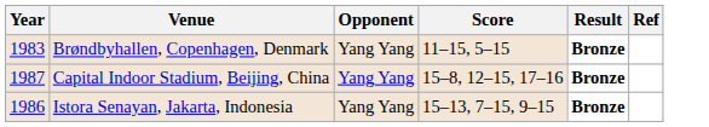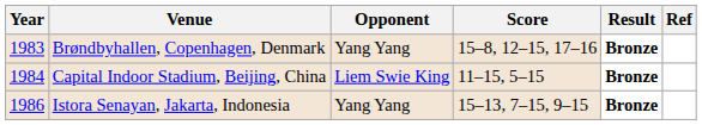Brøndbyhallen, Copenhagen, Denmark | Score: 11–15, 5–15 -> 15–8, 12–15, 17–16
Capital Indoor Stadium, Beijing, China | Year: 1987 -> 1984
Capital Indoor Stadium, Beijing, China | Opponent: Yang Yang -> Liem Swie King
Capital Indoor Stadium, Beijing, China | Score: 15–8, 12–15, 17–16 -> 11–15, 5–15
